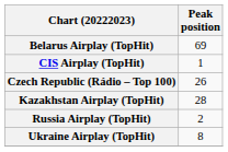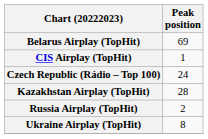Czech Republic (Rádio – Top 100) | Peak position: 26 -> 24
